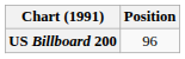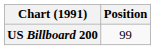US Billboard 200 | Position: 96 -> 99
